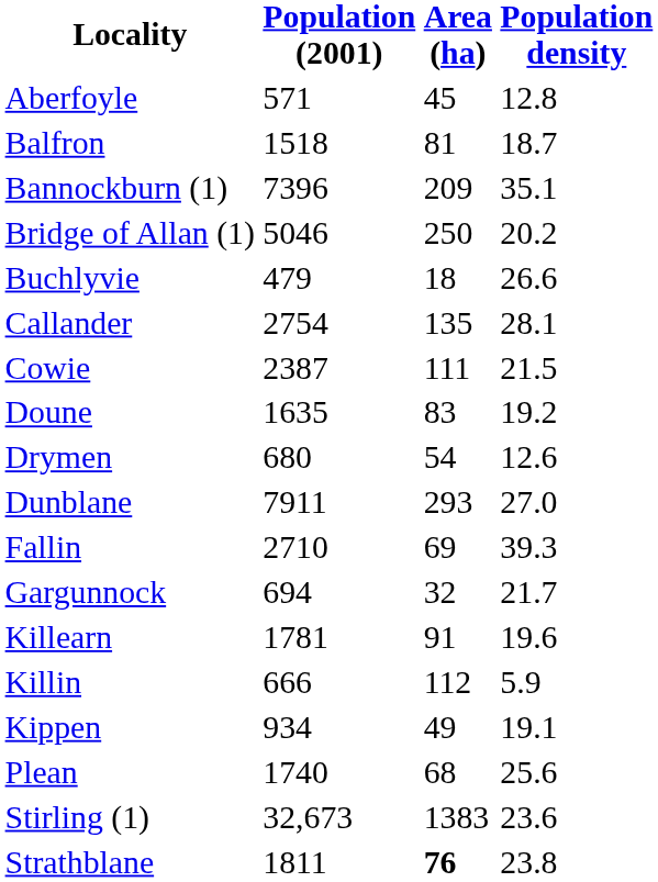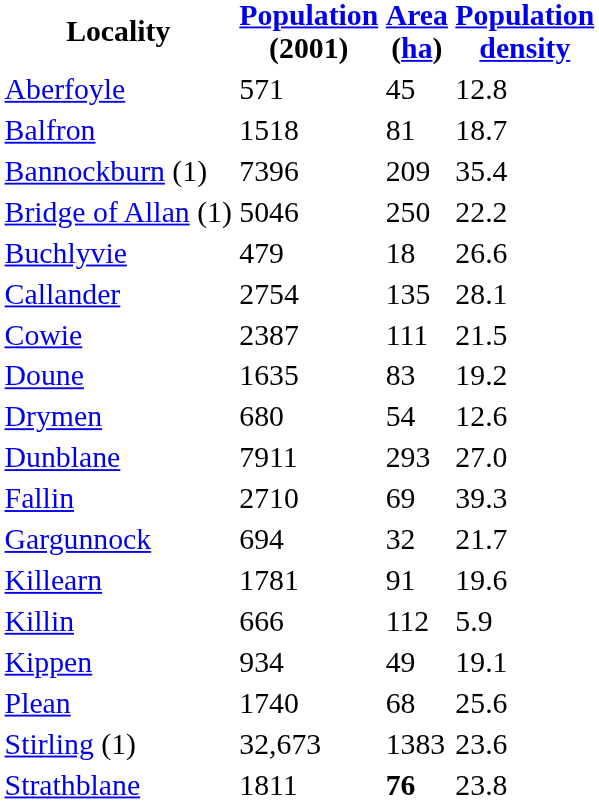Bannockburn (1) | Population density: 35.1 -> 35.4
Bridge of Allan (1) | Population density: 20.2 -> 22.2
